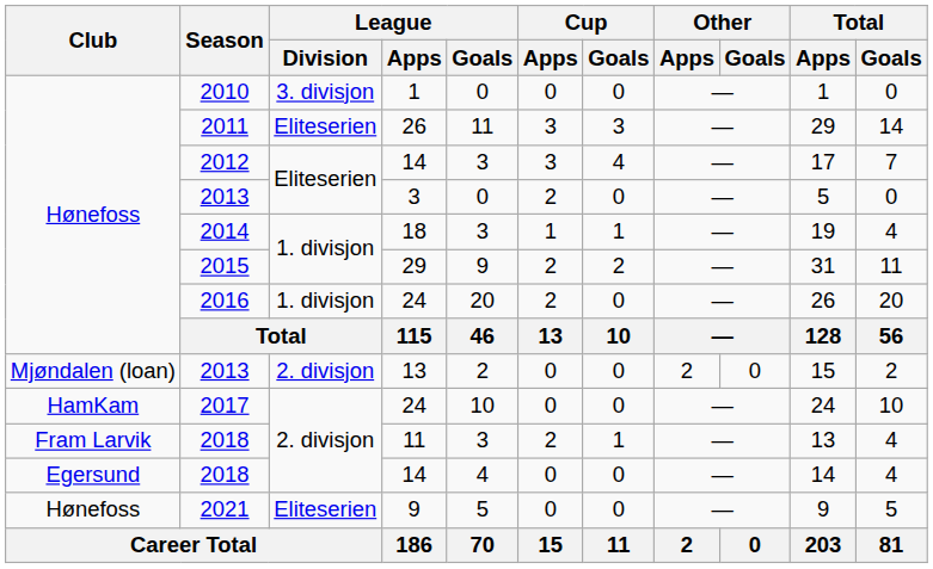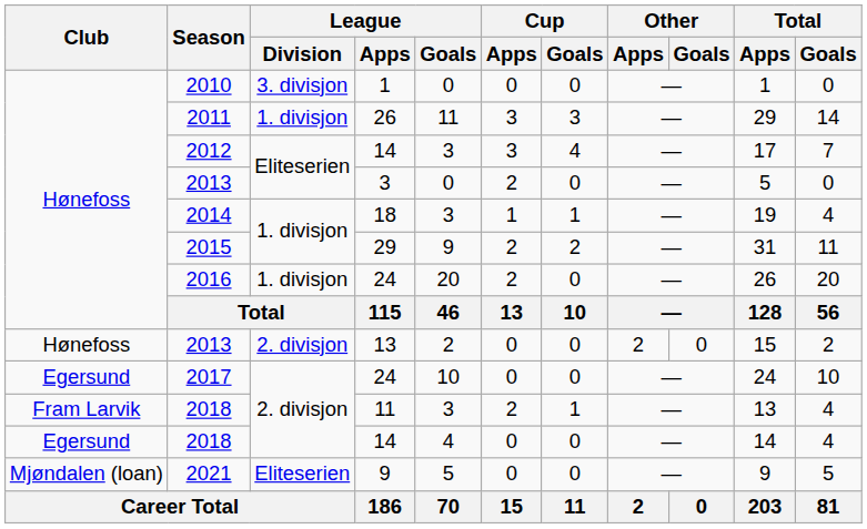2011 | League / Division: Eliteserien -> 1. divisjon
2013 / 13 | Club: Mjøndalen (loan) -> Hønefoss
2017 | Club: HamKam -> Egersund
2021 | Club: Hønefoss -> Mjøndalen (loan)
